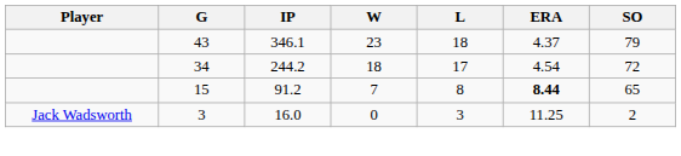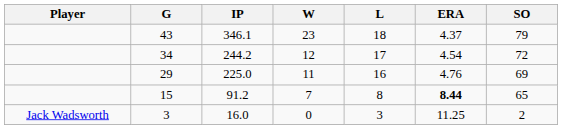34 | W: 18 -> 12
+ row: 29 | 225.0 | 11 | 16 | 4.76 | 69
